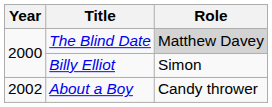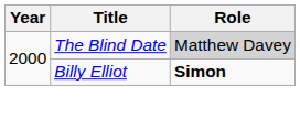Billy Elliot | Role: normal -> bold
- row: 2002 | About a Boy | Candy thrower
